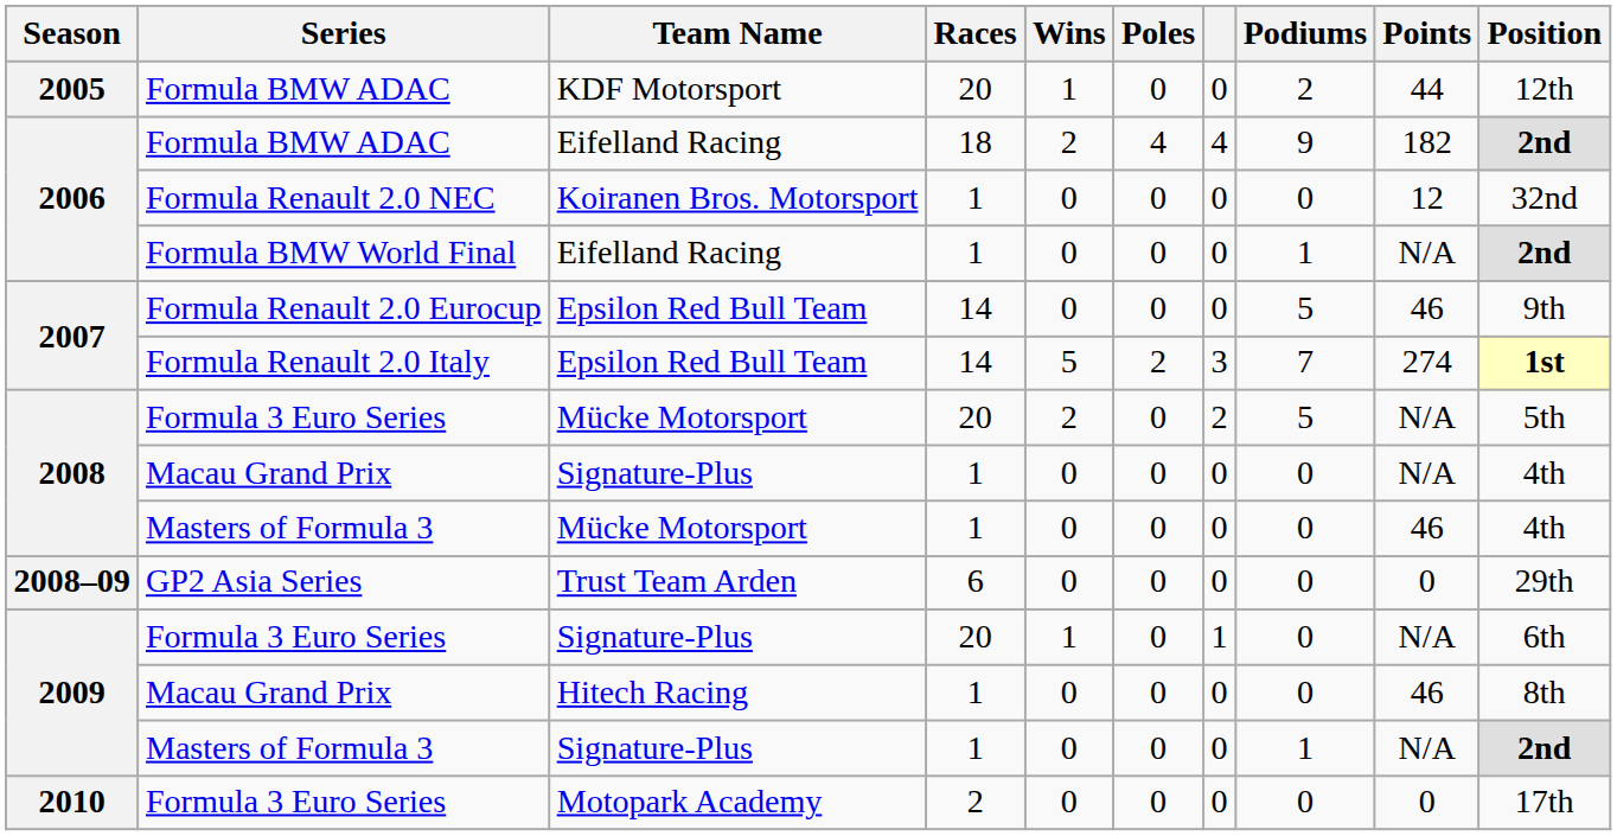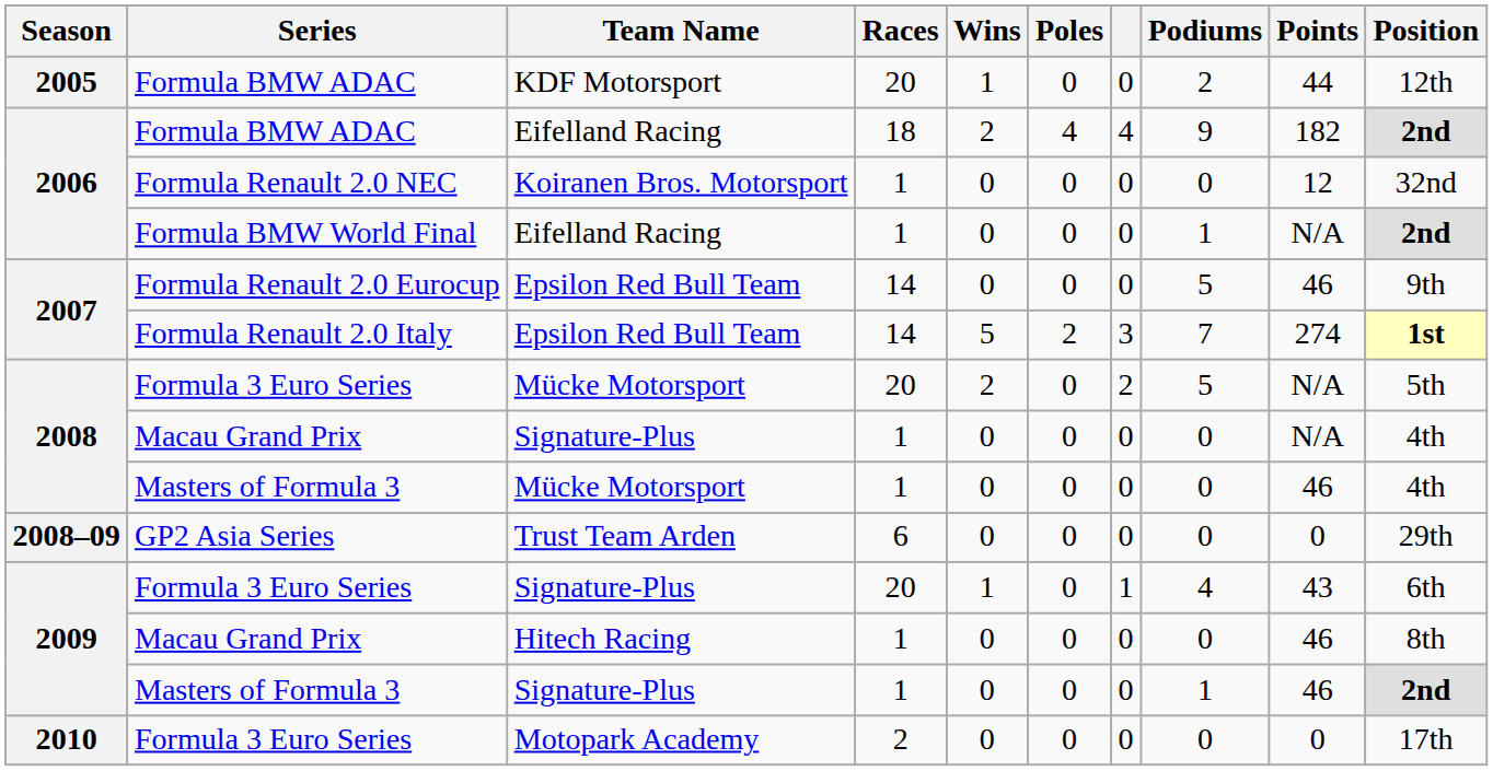Formula 3 Euro Series / Signature-Plus | Podiums: 0 -> 4
Formula 3 Euro Series / Signature-Plus | Points: N/A -> 43
Masters of Formula 3 / Signature-Plus | Points: N/A -> 46
